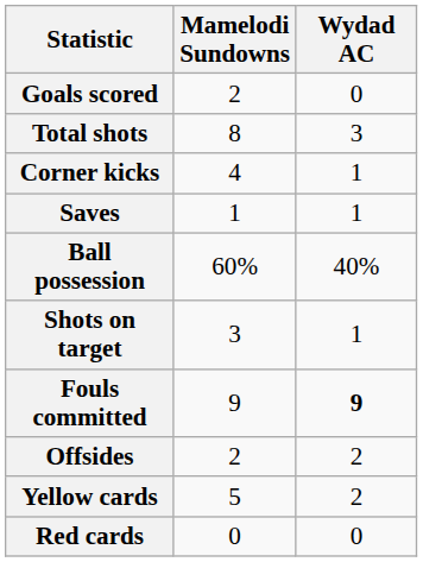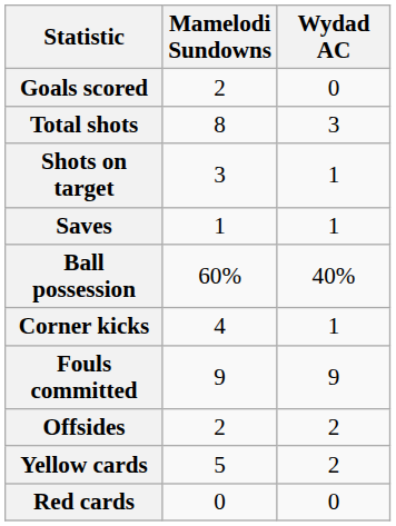rows swapped: Shots on target <-> Corner kicks
Fouls committed | Wydad AC: bold -> normal
